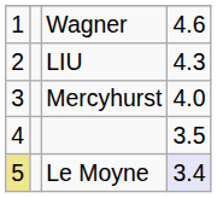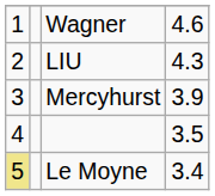Mercyhurst | column 4: 4.0 -> 3.9
Le Moyne | column 4: lavender background -> no background
